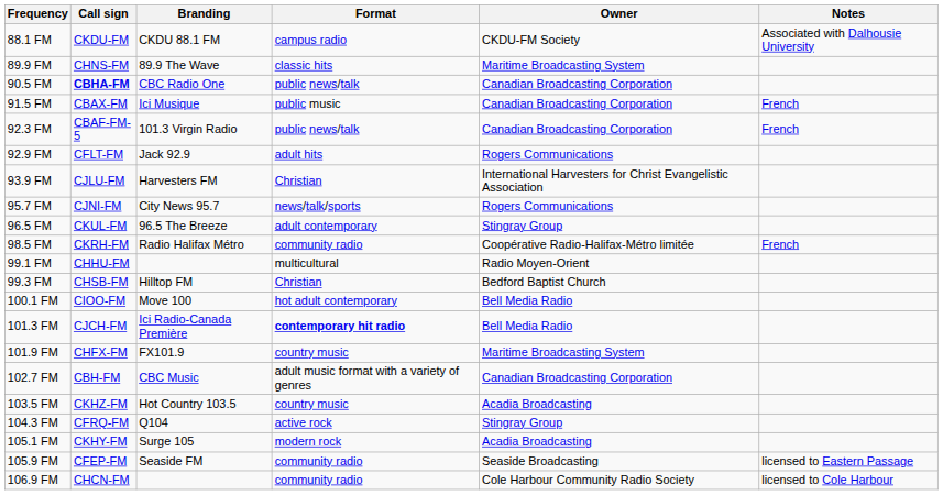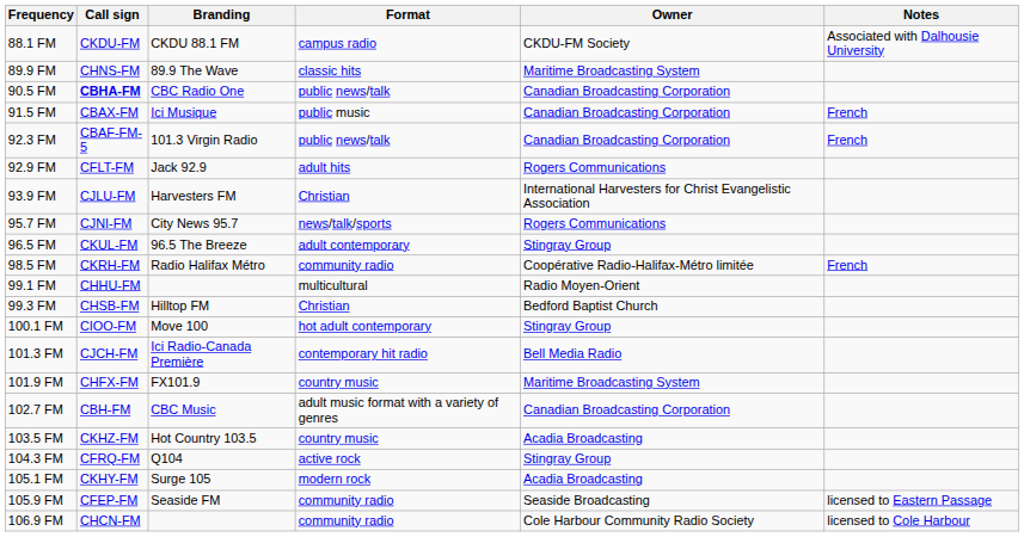100.1 FM | Owner: Bell Media Radio -> Stingray Group
101.3 FM | Format: bold -> normal
